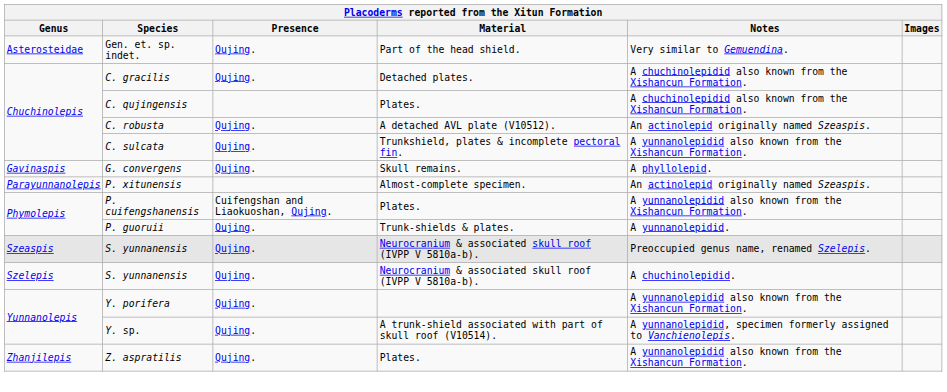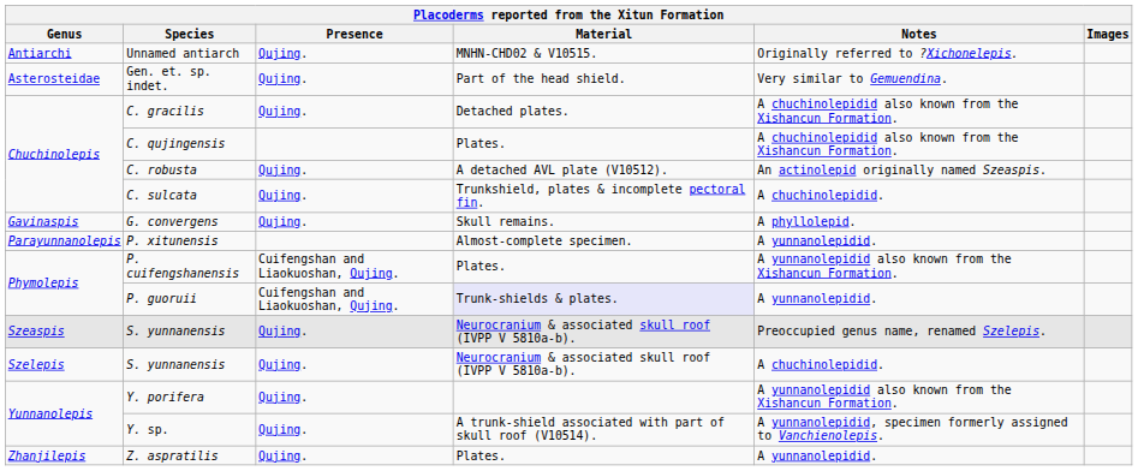+ row: Antiarchi | Unnamed antiarch | Qujing. | MNHN-CHD02 & V10515. | Originally referred to ?Xichonelepis.
C. sulcata | Notes: A yunnanolepidid also known from the Xishancun Formation. -> A chuchinolepidid.
P. xitunensis | Notes: An actinolepid originally named Szeaspis. -> A yunnanolepidid.
P. guoruii | Presence: Qujing. -> Cuifengshan and Liaokuoshan, Qujing.
P. guoruii | Material: no background -> lavender background
Z. aspratilis | Notes: A yunnanolepidid also known from the Xishancun Formation. -> A yunnanolepidid.
